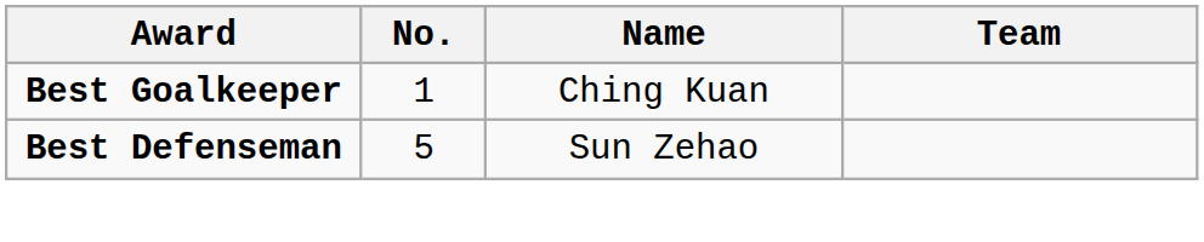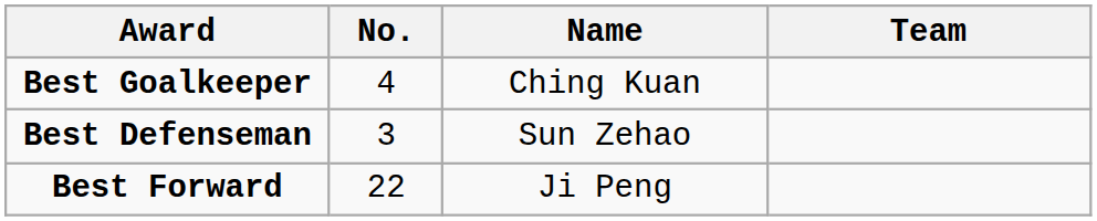Best Goalkeeper | No.: 1 -> 4
Best Defenseman | No.: 5 -> 3
+ row: Best Forward | 22 | Ji Peng
